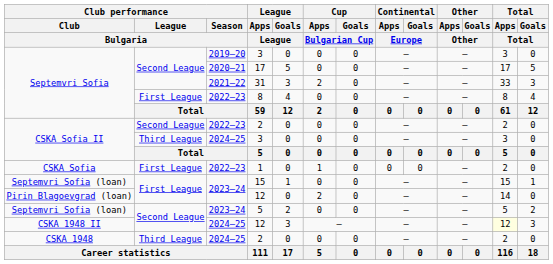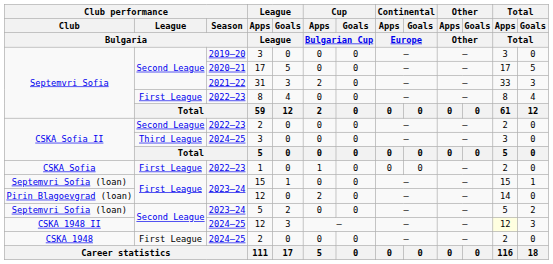CSKA 1948 / 2 | Club performance / League / Bulgaria: Third League -> First League
